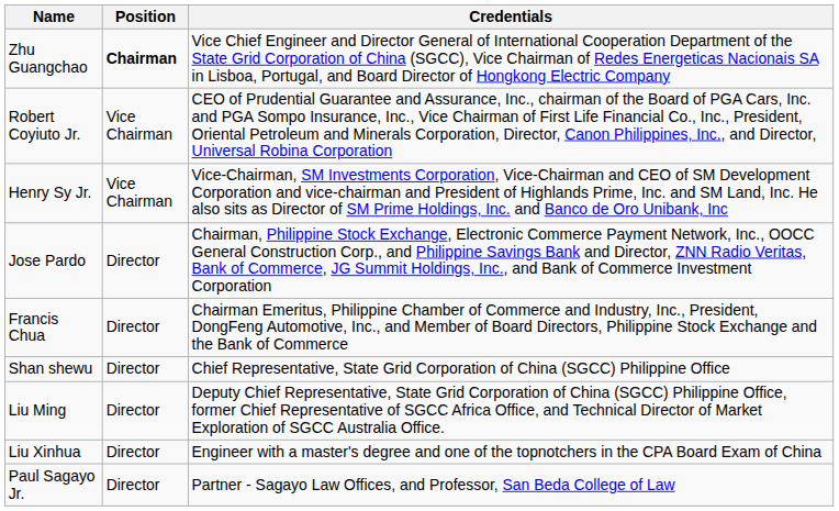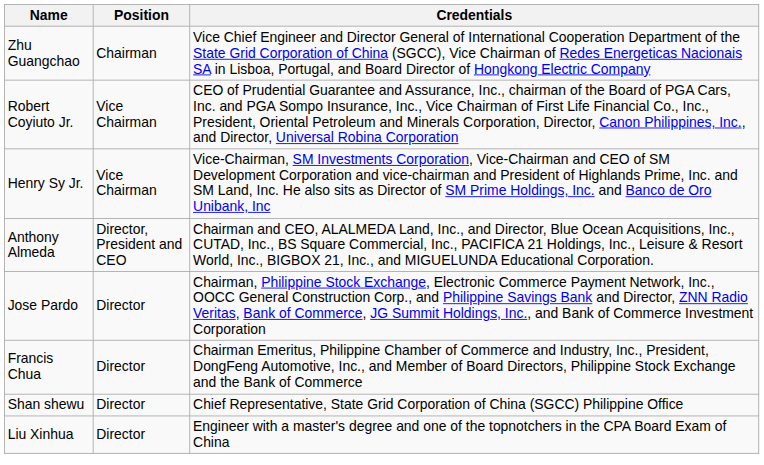Zhu Guangchao | Position: bold -> normal
+ row: Anthony Almeda | Director, President and CEO | Chairman and CEO, ALALMEDA Land, Inc., and Director, Blue Ocean Acquisitions, Inc., CUTAD, Inc., BS Square Commercial, Inc., PACIFICA 21 Holdings, Inc., Leisure & Resort World, Inc., BIGBOX 21, Inc., and MIGUELUNDA Educational Corporation.
- row: Liu Ming | Director | Deputy Chief Representative, State Grid Corporation of China (SGCC) Philippine Office, former Chief Representative of SGCC Africa Office, and Technical Director of Market Exploration of SGCC Australia Office.
- row: Paul Sagayo Jr. | Director | Partner - Sagayo Law Offices, and Professor, San Beda College of Law
